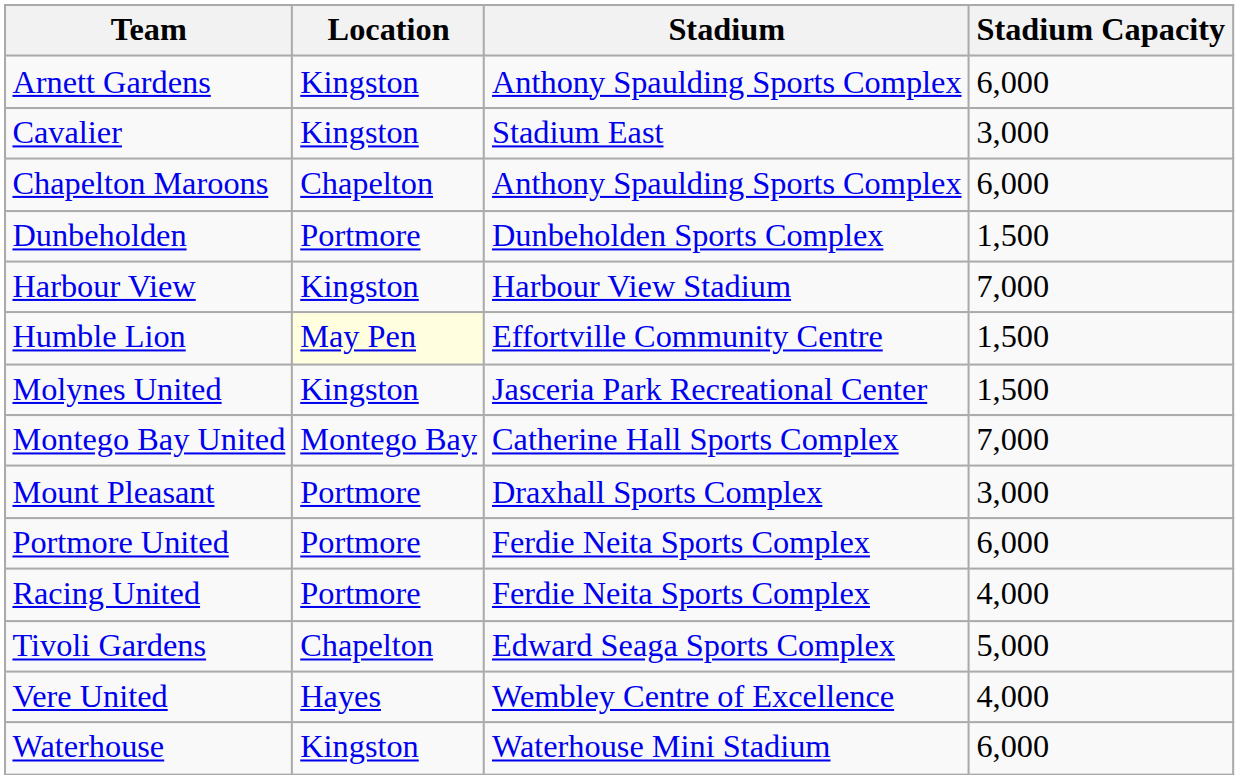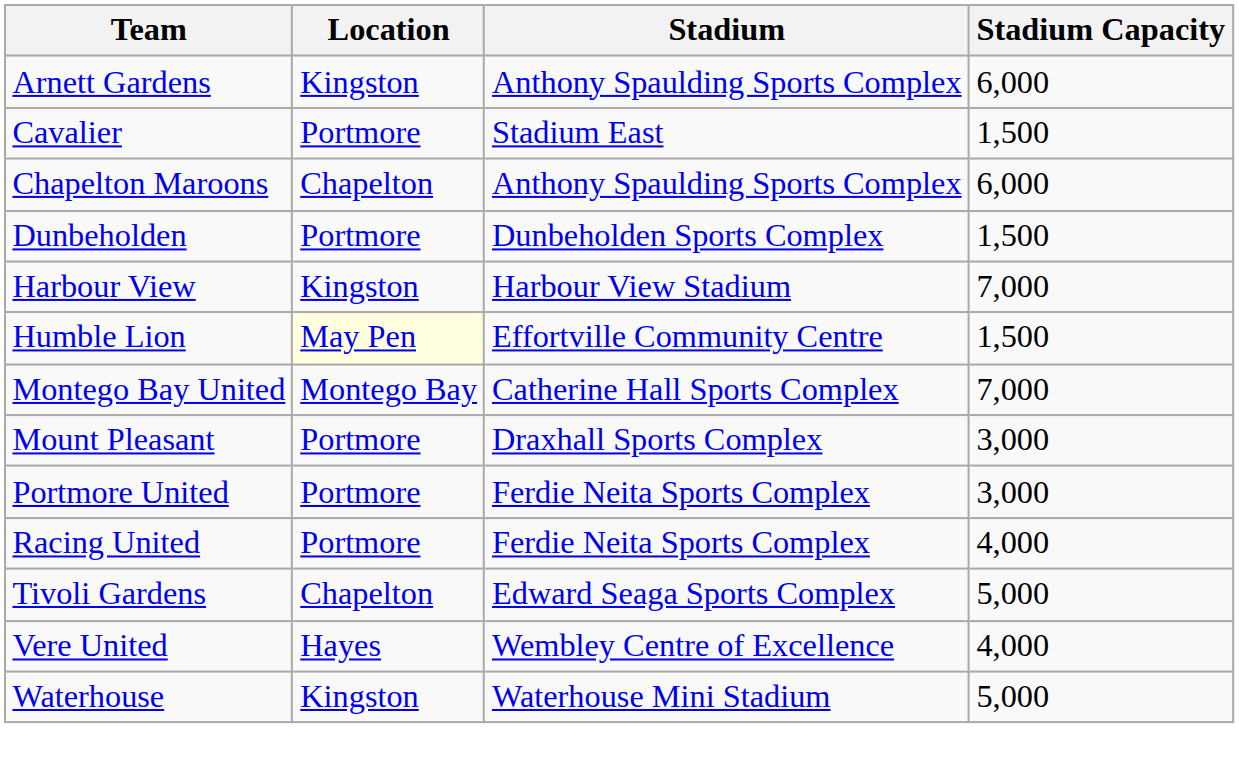Cavalier | Location: Kingston -> Portmore
Cavalier | Stadium Capacity: 3,000 -> 1,500
- row: Molynes United | Kingston | Jasceria Park Recreational Center | 1,500
Portmore United | Stadium Capacity: 6,000 -> 3,000
Waterhouse | Stadium Capacity: 6,000 -> 5,000
